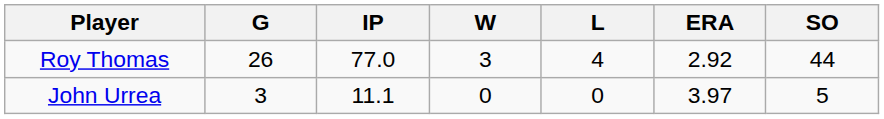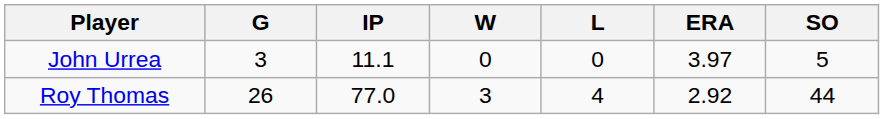rows swapped: Roy Thomas <-> John Urrea
